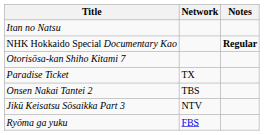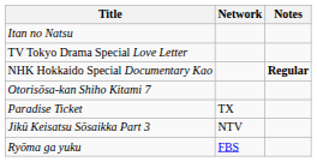+ row: TV Tokyo Drama Special Love Letter
- row: Onsen Nakai Tantei 2 | TBS
